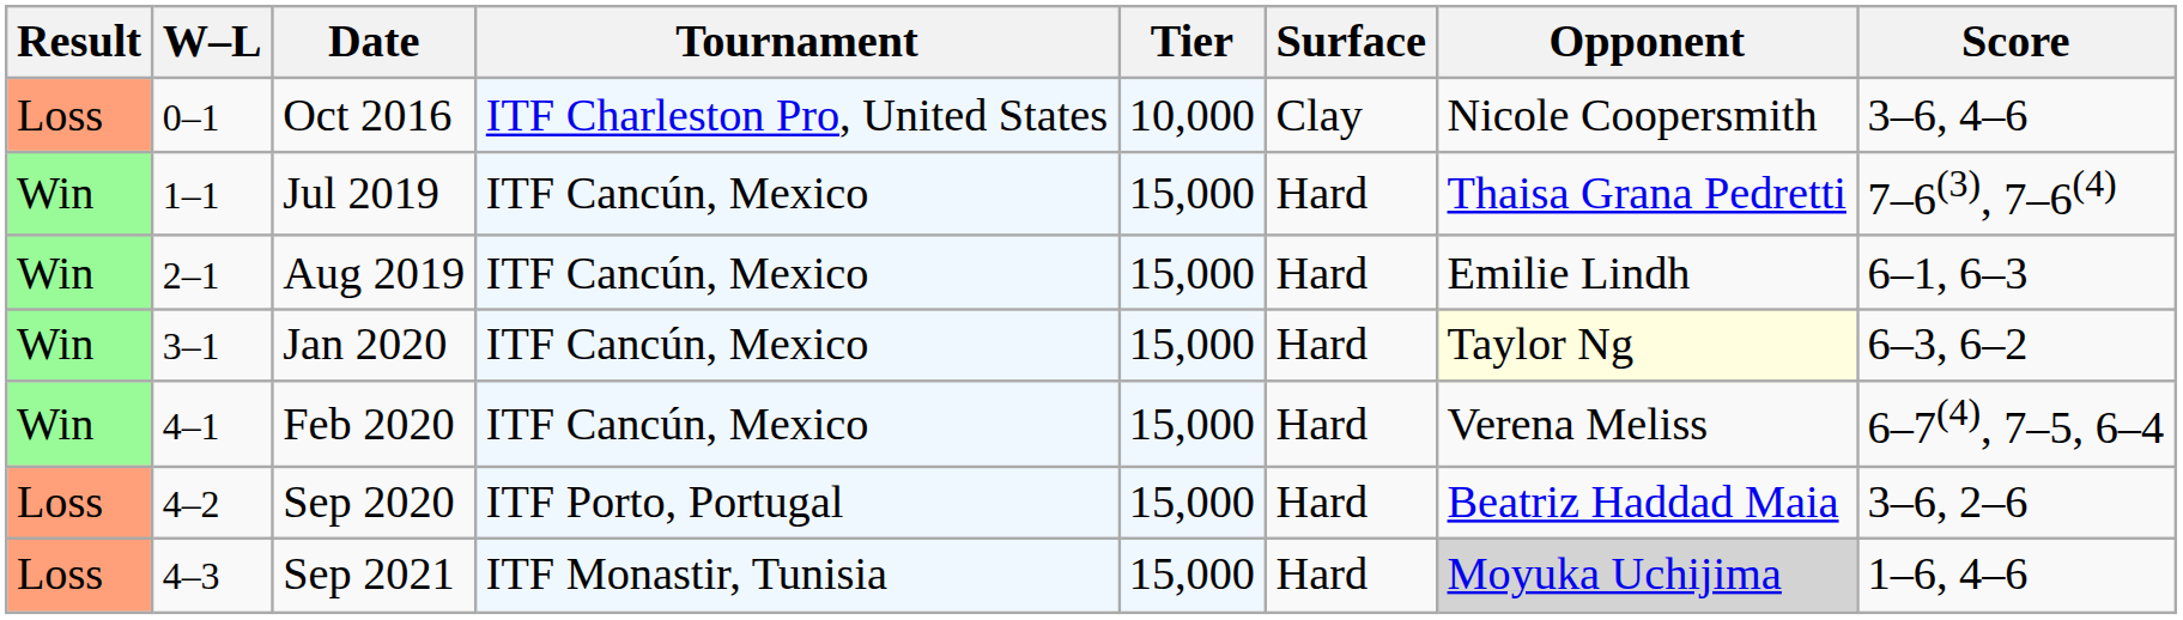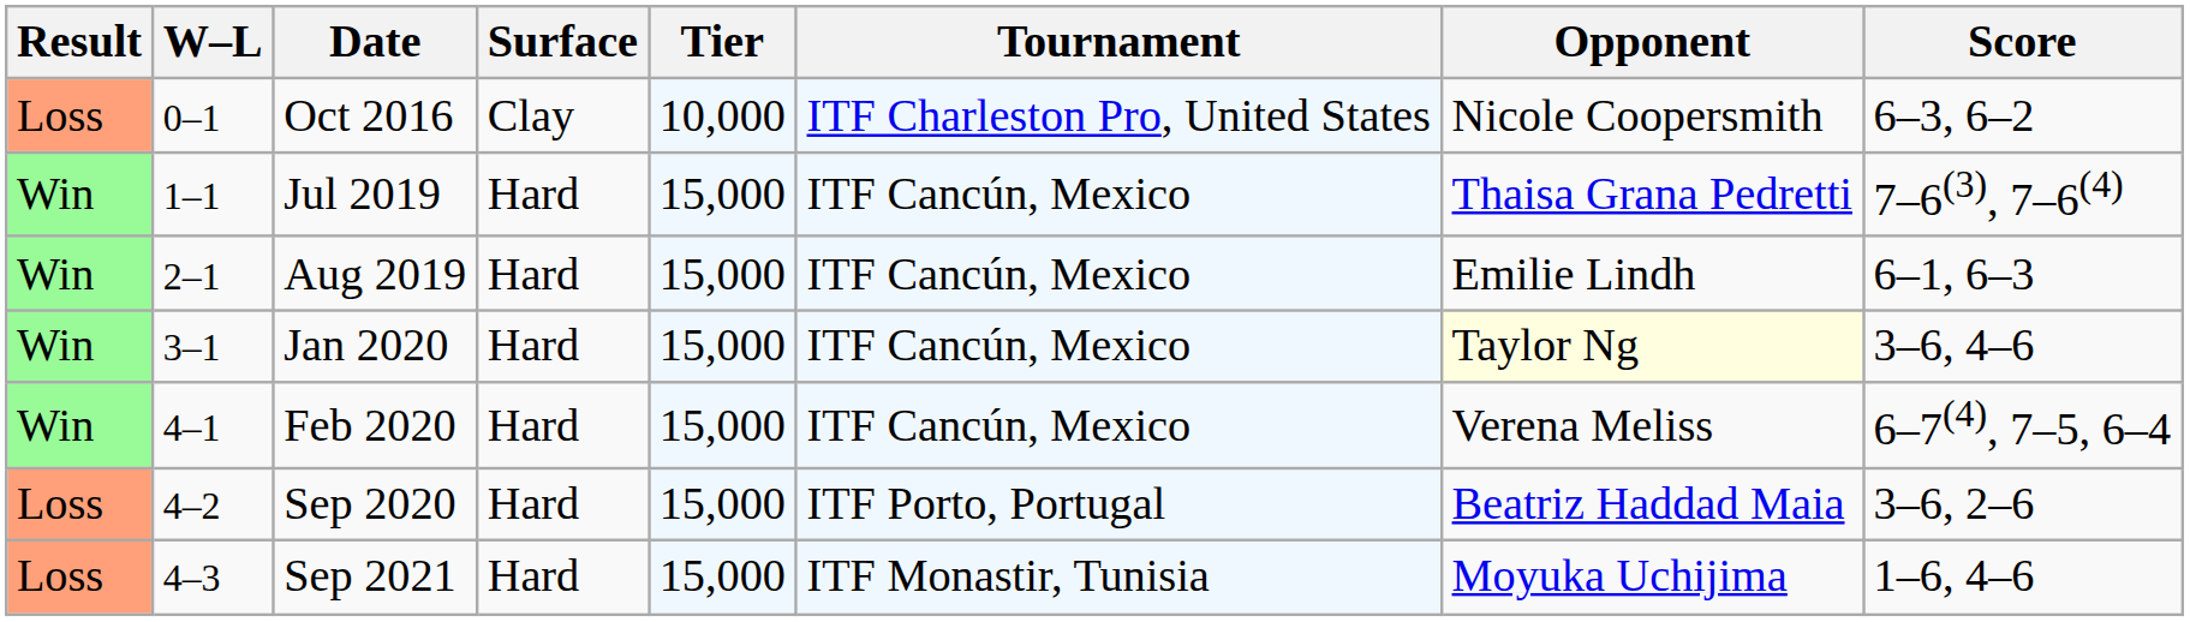columns swapped: Tournament <-> Surface
Oct 2016 | Score: 3–6, 4–6 -> 6–3, 6–2
Jan 2020 | Score: 6–3, 6–2 -> 3–6, 4–6
Sep 2021 | Opponent: lightgrey background -> no background
